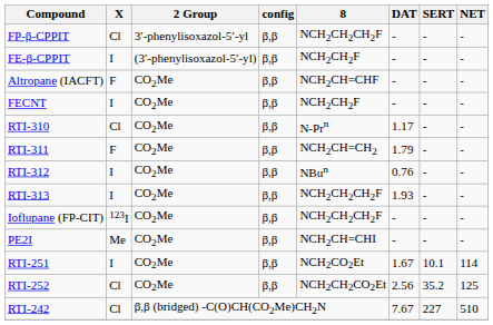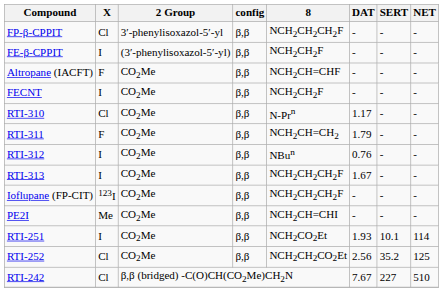RTI-313 | DAT: 1.93 -> 1.67
RTI-251 | DAT: 1.67 -> 1.93
